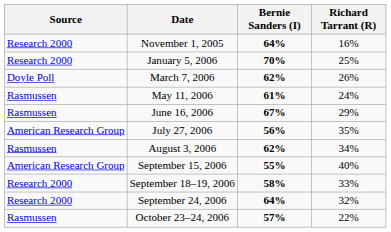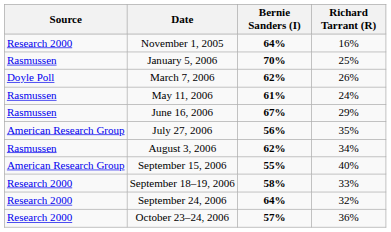January 5, 2006 | Source: Research 2000 -> Rasmussen
October 23–24, 2006 | Source: Rasmussen -> Research 2000
October 23–24, 2006 | Richard Tarrant (R): 22% -> 36%
